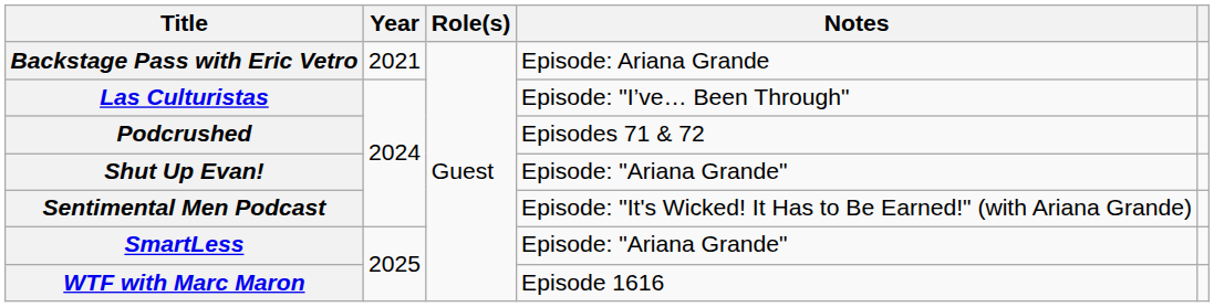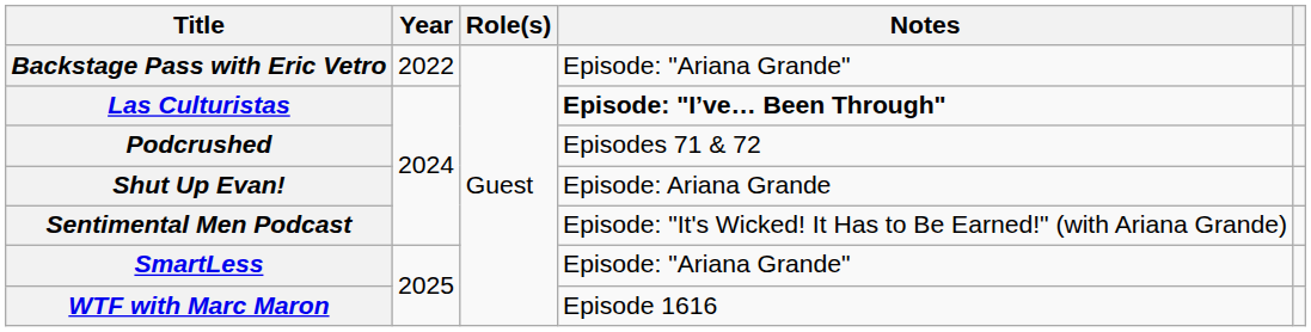Backstage Pass with Eric Vetro | Year: 2021 -> 2022
Backstage Pass with Eric Vetro | Notes: Episode: Ariana Grande -> Episode: "Ariana Grande"
Las Culturistas | Notes: normal -> bold
Shut Up Evan! | Notes: Episode: "Ariana Grande" -> Episode: Ariana Grande
